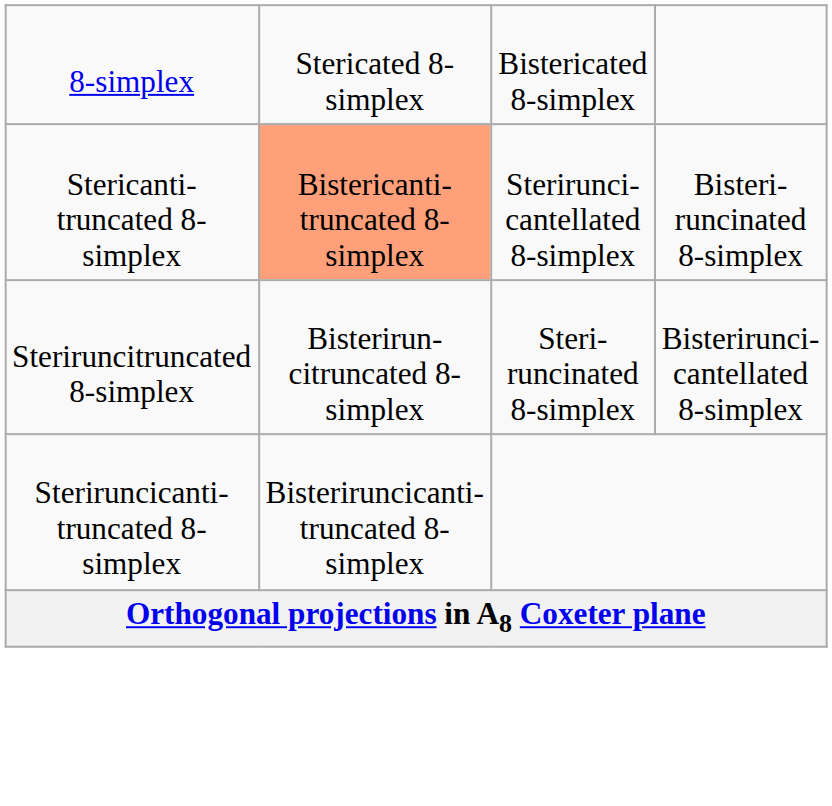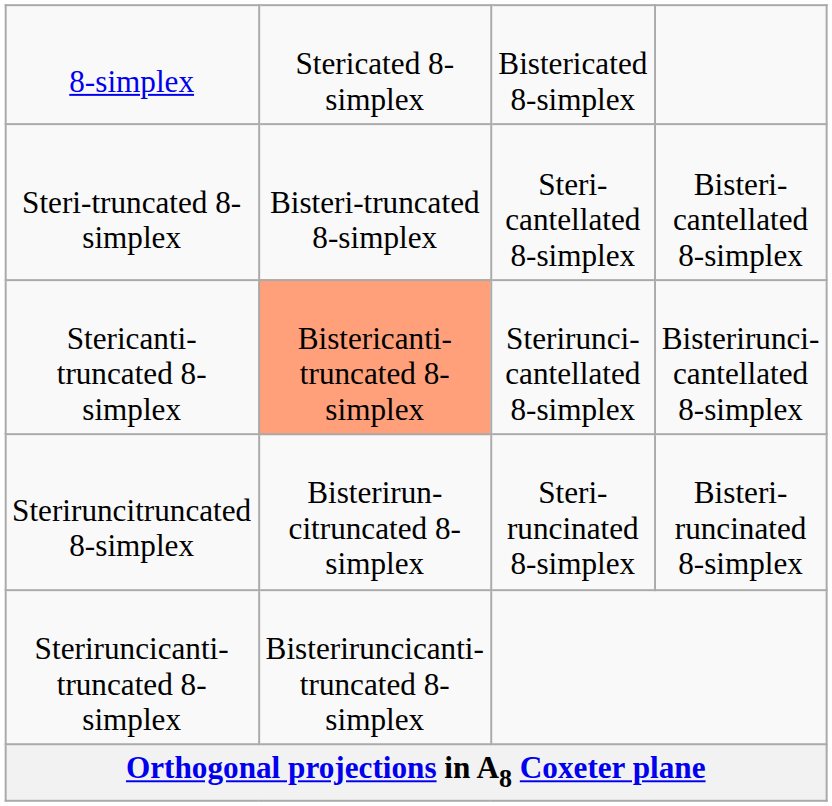+ row: Steri-truncated 8-simplex | Bisteri-truncated 8-simplex | Steri-cantellated 8-simplex | Bisteri-cantellated 8-simplex
Stericanti-truncated 8-simplex | column 4: Bisteri-runcinated 8-simplex -> Bisterirunci-cantellated 8-simplex
Steriruncitruncated 8-simplex | column 4: Bisterirunci-cantellated 8-simplex -> Bisteri-runcinated 8-simplex
